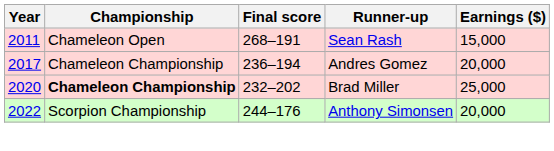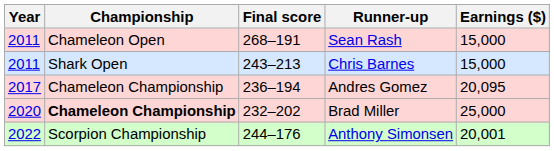+ row: 2011 | Shark Open | 243–213 | Chris Barnes | 15,000
Andres Gomez | Earnings ($): 20,000 -> 20,095
Anthony Simonsen | Earnings ($): 20,000 -> 20,001
